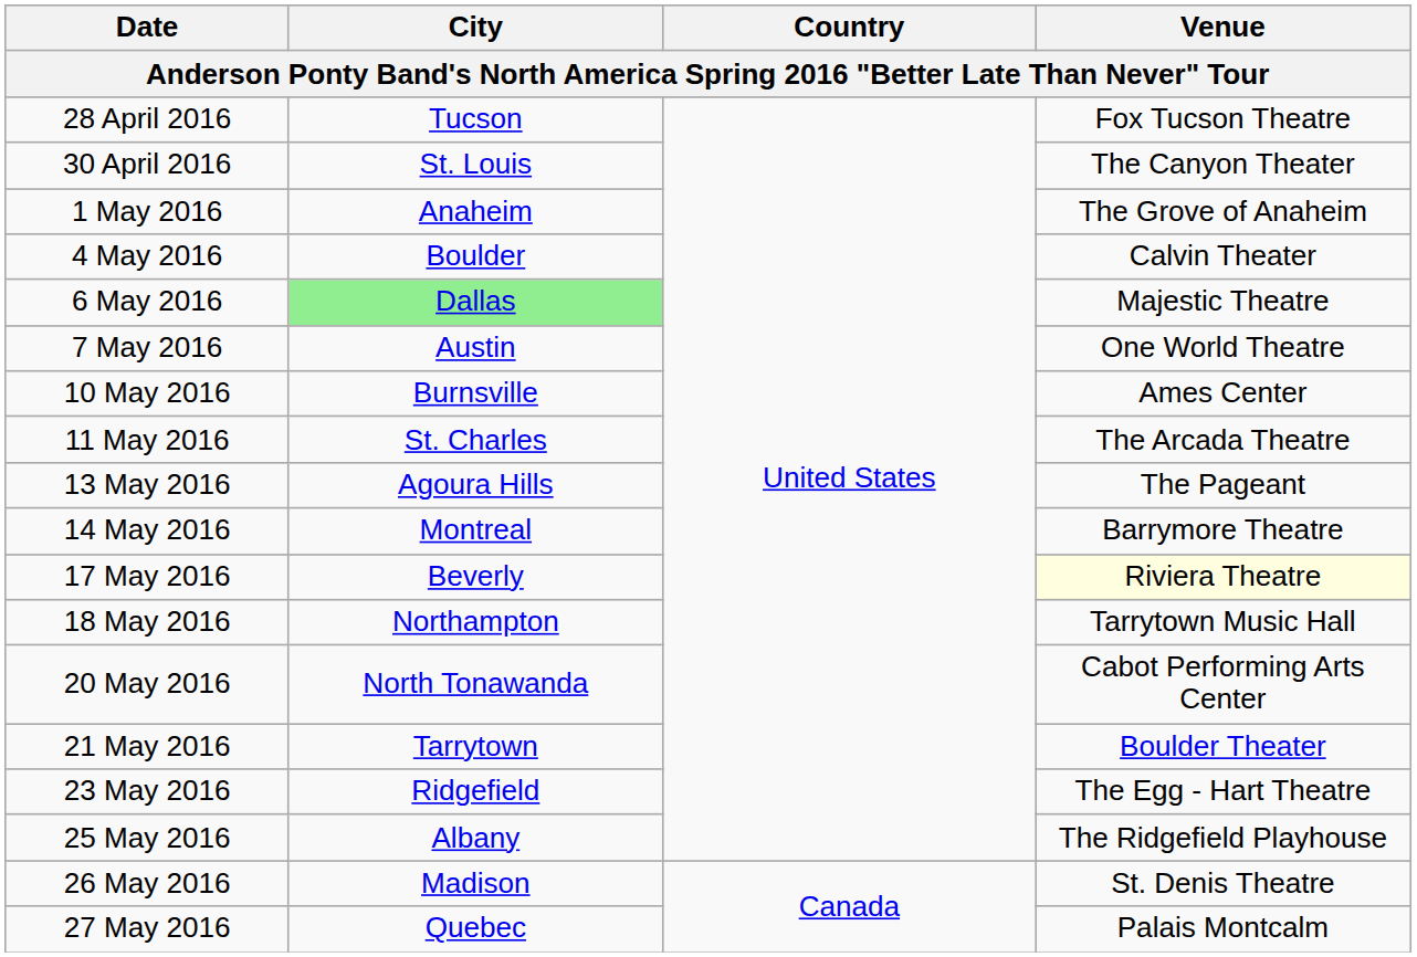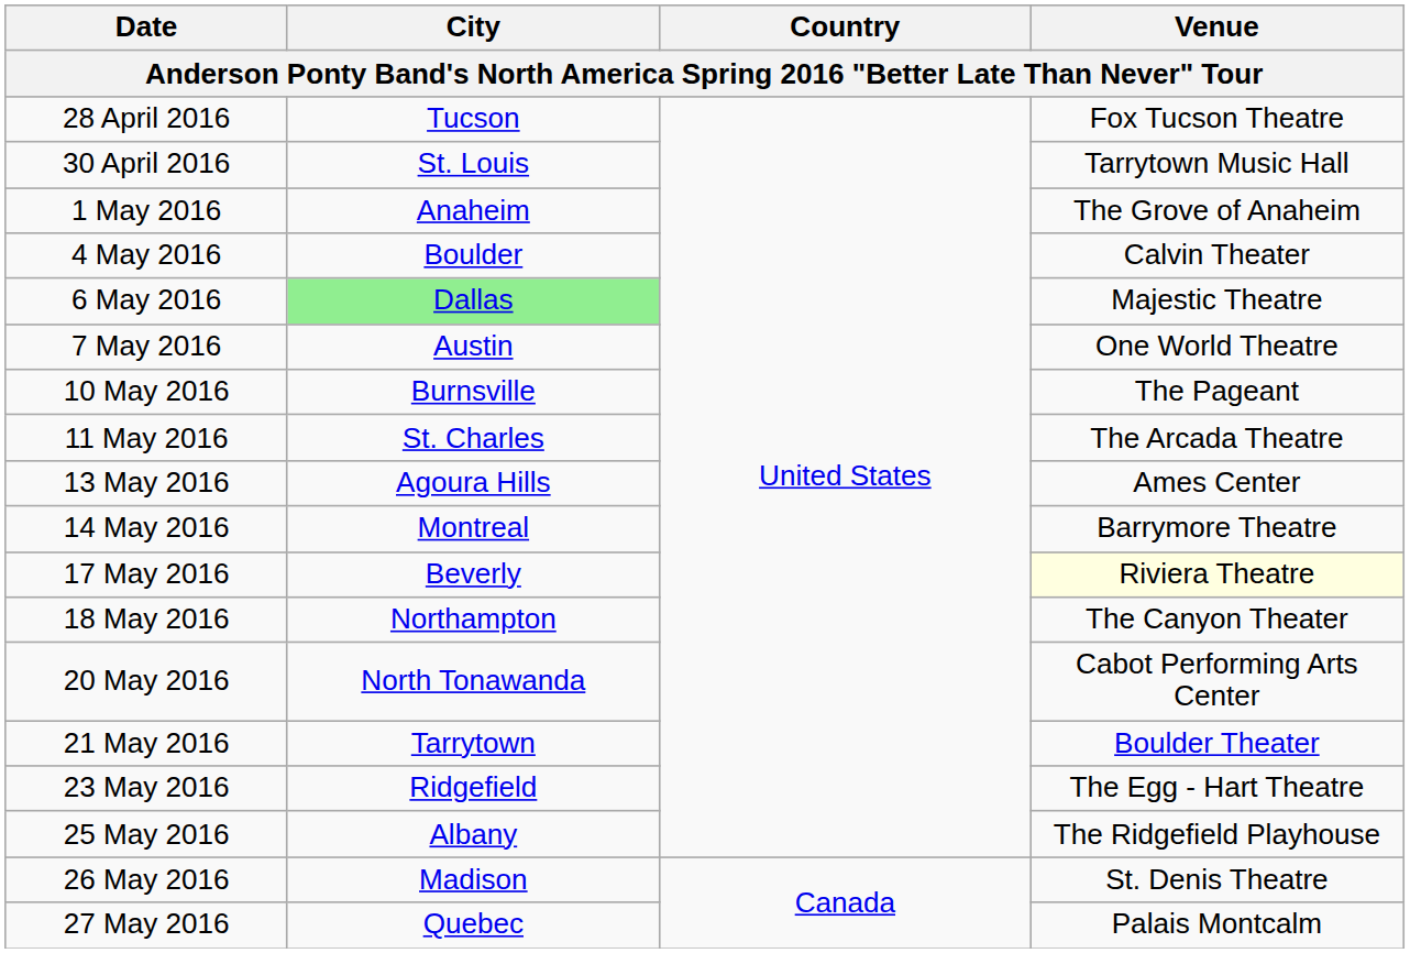30 April 2016 | Venue: The Canyon Theater -> Tarrytown Music Hall
10 May 2016 | Venue: Ames Center -> The Pageant
13 May 2016 | Venue: The Pageant -> Ames Center
18 May 2016 | Venue: Tarrytown Music Hall -> The Canyon Theater
